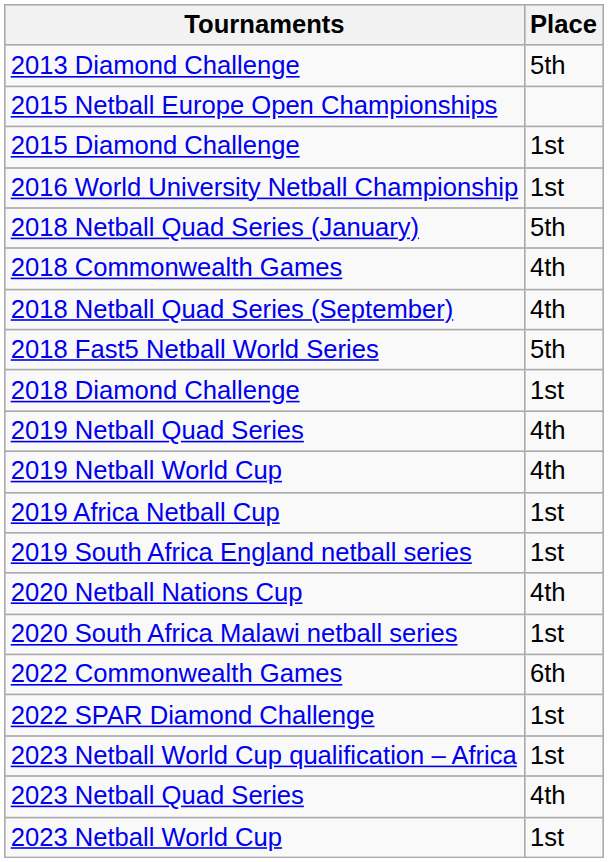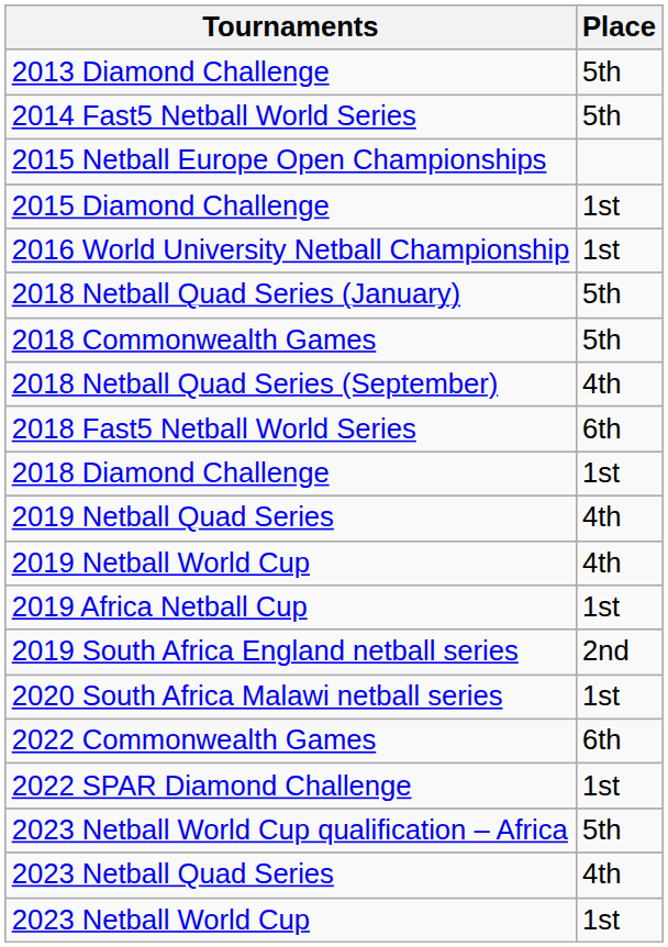+ row: 2014 Fast5 Netball World Series | 5th
2018 Commonwealth Games | Place: 4th -> 5th
2018 Fast5 Netball World Series | Place: 5th -> 6th
2019 South Africa England netball series | Place: 1st -> 2nd
- row: 2020 Netball Nations Cup | 4th
2023 Netball World Cup qualification – Africa | Place: 1st -> 5th
